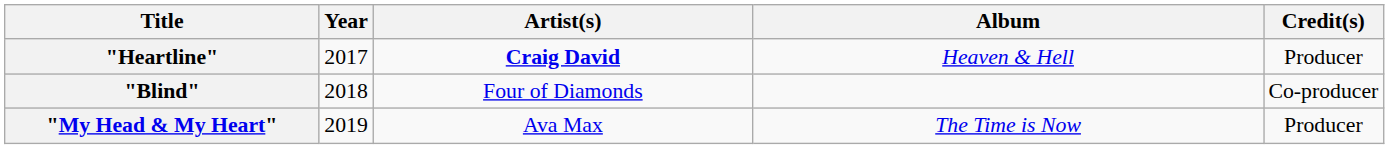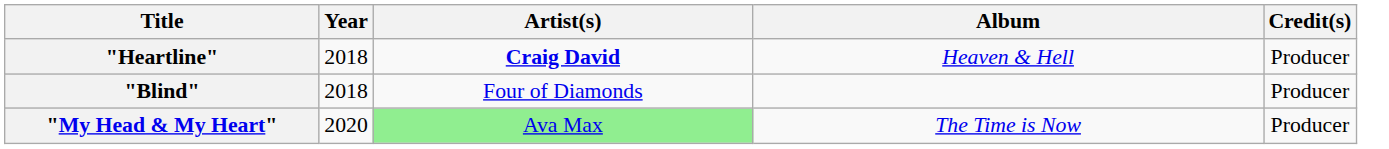"Heartline" | Year: 2017 -> 2018
"Blind" | Credit(s): Co-producer -> Producer
"My Head & My Heart" | Year: 2019 -> 2020
"My Head & My Heart" | Artist(s): no background -> lightgreen background
